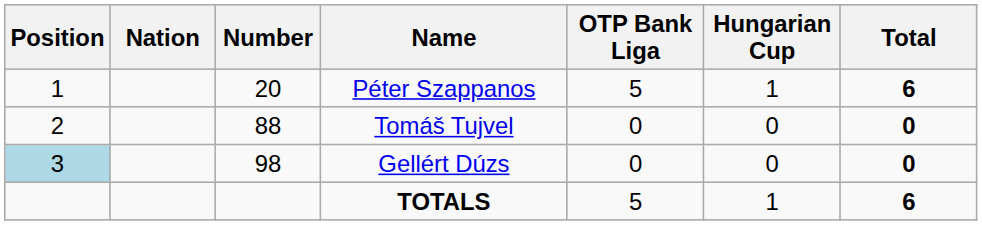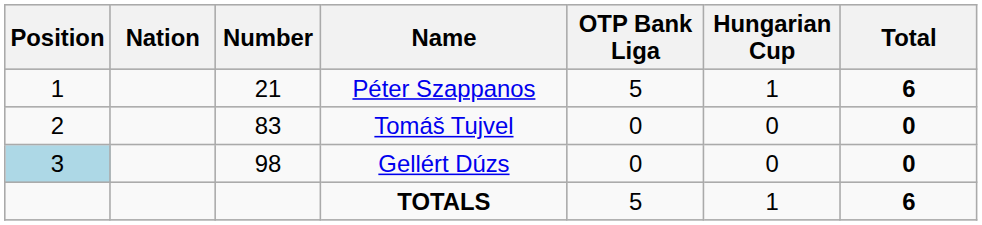Péter Szappanos | Number: 20 -> 21
Tomáš Tujvel | Number: 88 -> 83
